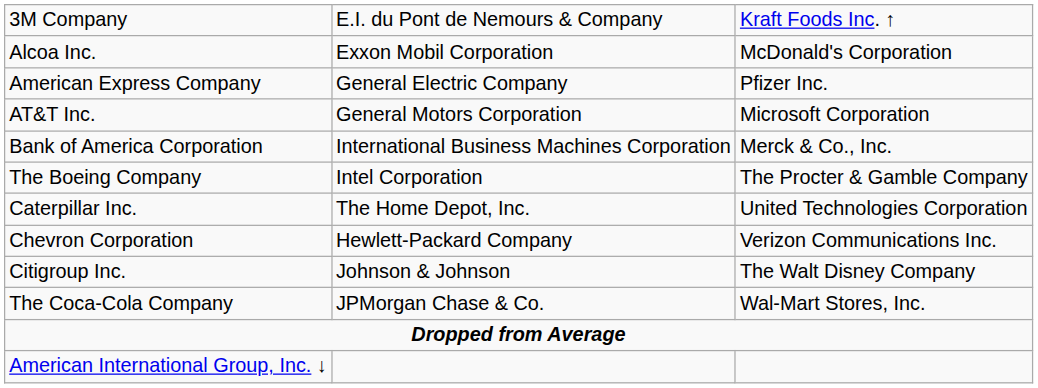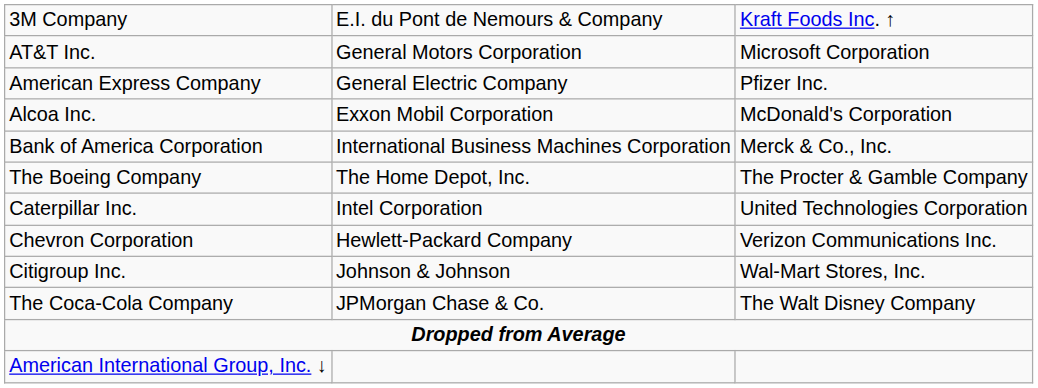rows swapped: Alcoa Inc. <-> AT&T Inc.
The Boeing Company | column 2: Intel Corporation -> The Home Depot, Inc.
Caterpillar Inc. | column 2: The Home Depot, Inc. -> Intel Corporation
Citigroup Inc. | column 3: The Walt Disney Company -> Wal-Mart Stores, Inc.
The Coca-Cola Company | column 3: Wal-Mart Stores, Inc. -> The Walt Disney Company
